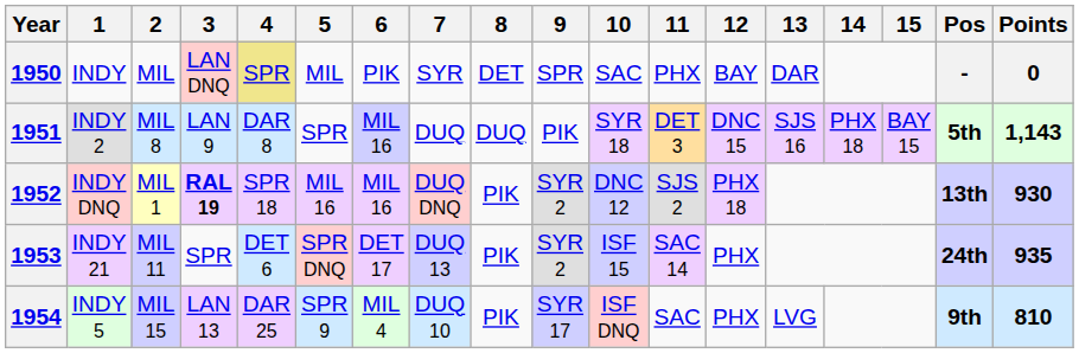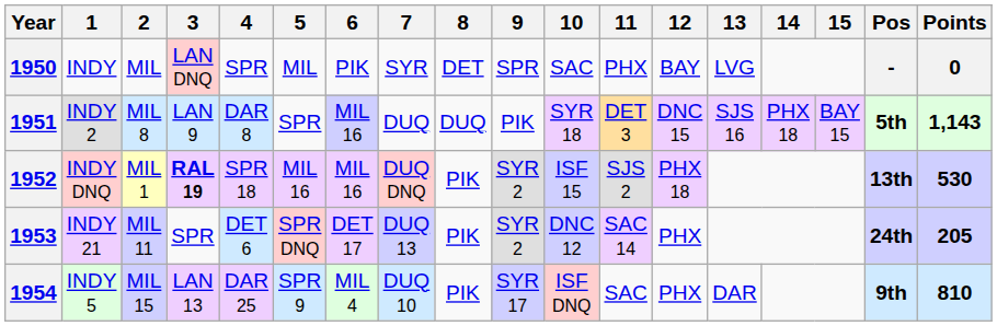1950 | 4: khaki background -> no background
1950 | 13: DAR -> LVG
1952 | 10: DNC 12 -> ISF 15
1952 | Points: 930 -> 530
1953 | 10: ISF 15 -> DNC 12
1953 | Points: 935 -> 205
1954 | 13: LVG -> DAR
